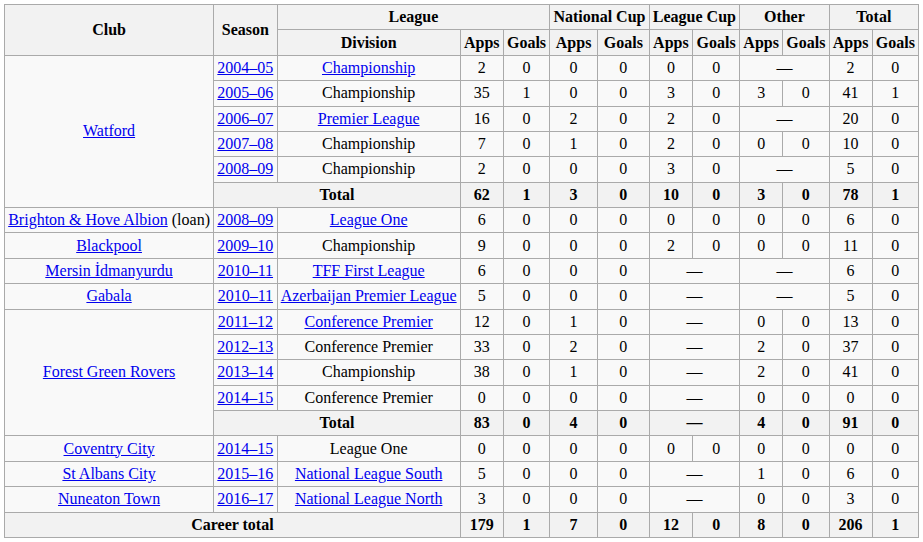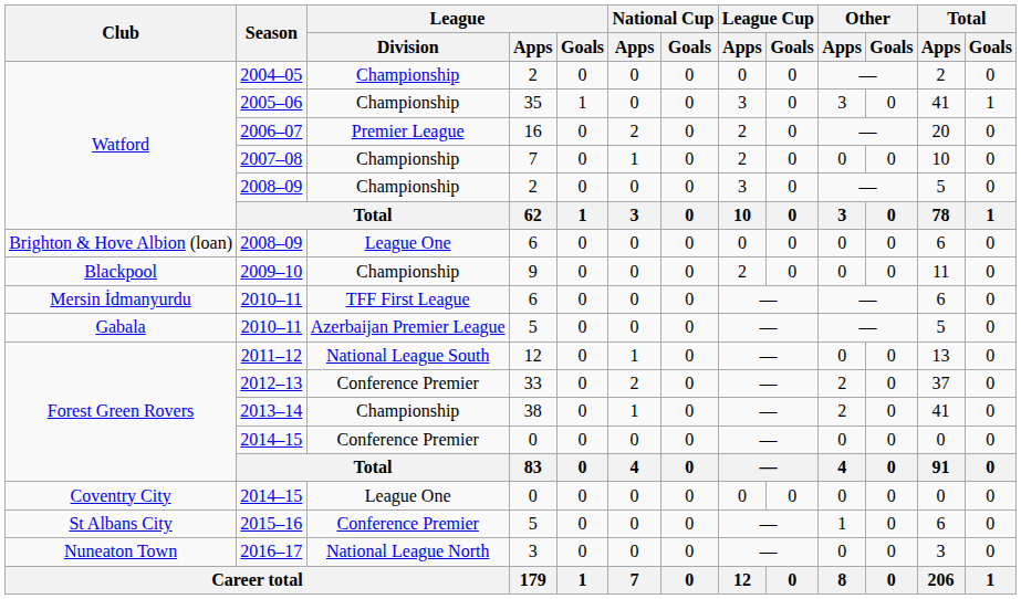2011–12 | League / Division: Conference Premier -> National League South
2015–16 | League / Division: National League South -> Conference Premier
